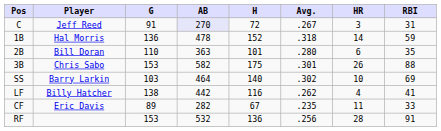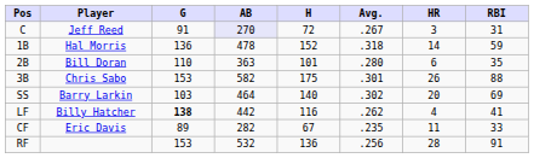SS | HR: 10 -> 20
LF | G: normal -> bold
